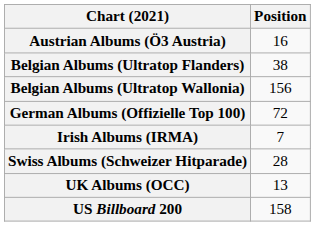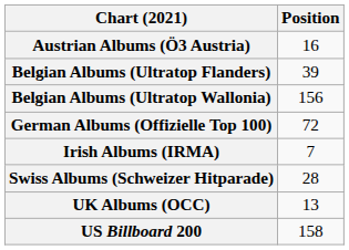Belgian Albums (Ultratop Flanders) | Position: 38 -> 39
